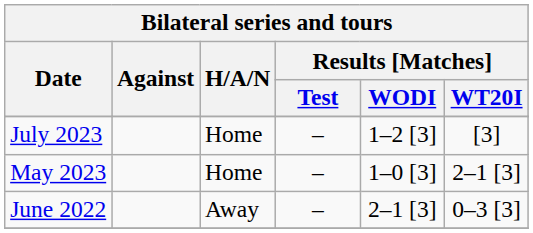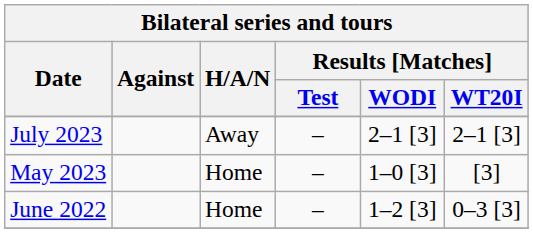July 2023 | Bilateral series and tours / H/A/N: Home -> Away
July 2023 | Bilateral series and tours / Results [Matches] / WODI: 1–2 [3] -> 2–1 [3]
July 2023 | Bilateral series and tours / Results [Matches] / WT20I: [3] -> 2–1 [3]
May 2023 | Bilateral series and tours / Results [Matches] / WT20I: 2–1 [3] -> [3]
June 2022 | Bilateral series and tours / H/A/N: Away -> Home
June 2022 | Bilateral series and tours / Results [Matches] / WODI: 2–1 [3] -> 1–2 [3]
